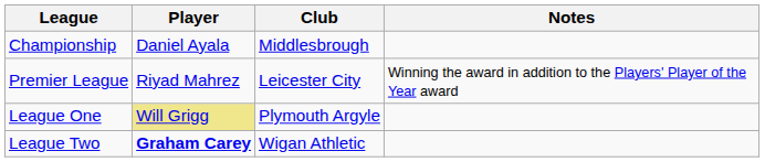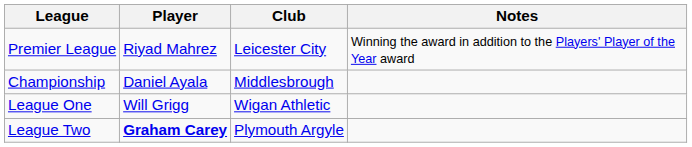rows swapped: Premier League <-> Championship
League One | Player: khaki background -> no background
League One | Club: Plymouth Argyle -> Wigan Athletic
League Two | Club: Wigan Athletic -> Plymouth Argyle
